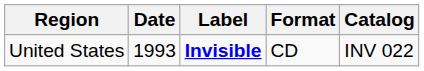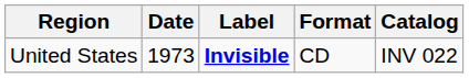United States | Date: 1993 -> 1973
